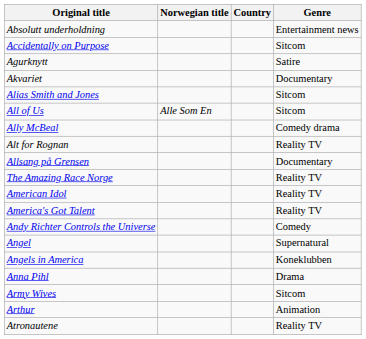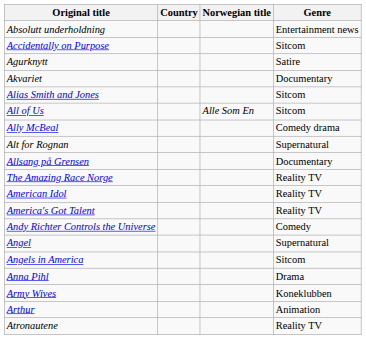columns swapped: Country <-> Norwegian title
Alt for Rognan | Genre: Reality TV -> Supernatural
Angels in America | Genre: Koneklubben -> Sitcom
Army Wives | Genre: Sitcom -> Koneklubben
